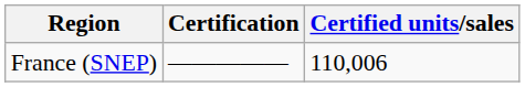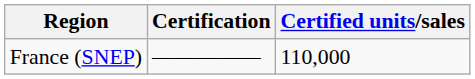France (SNEP) | Certified units/sales: 110,006 -> 110,000
